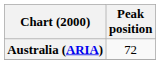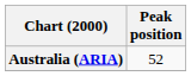Australia (ARIA) | Peak position: 72 -> 52
